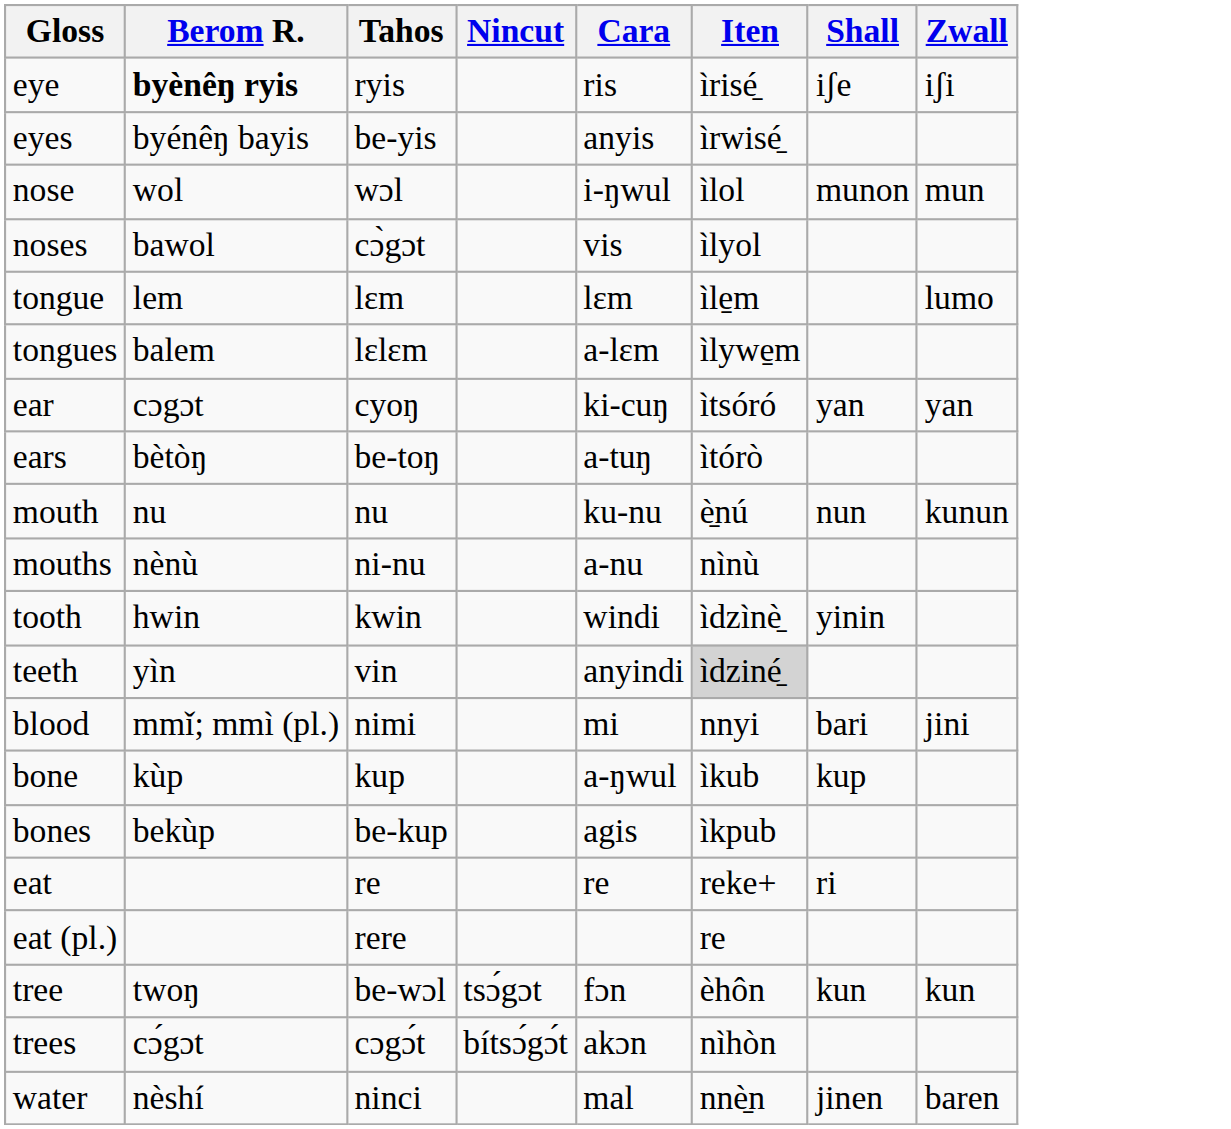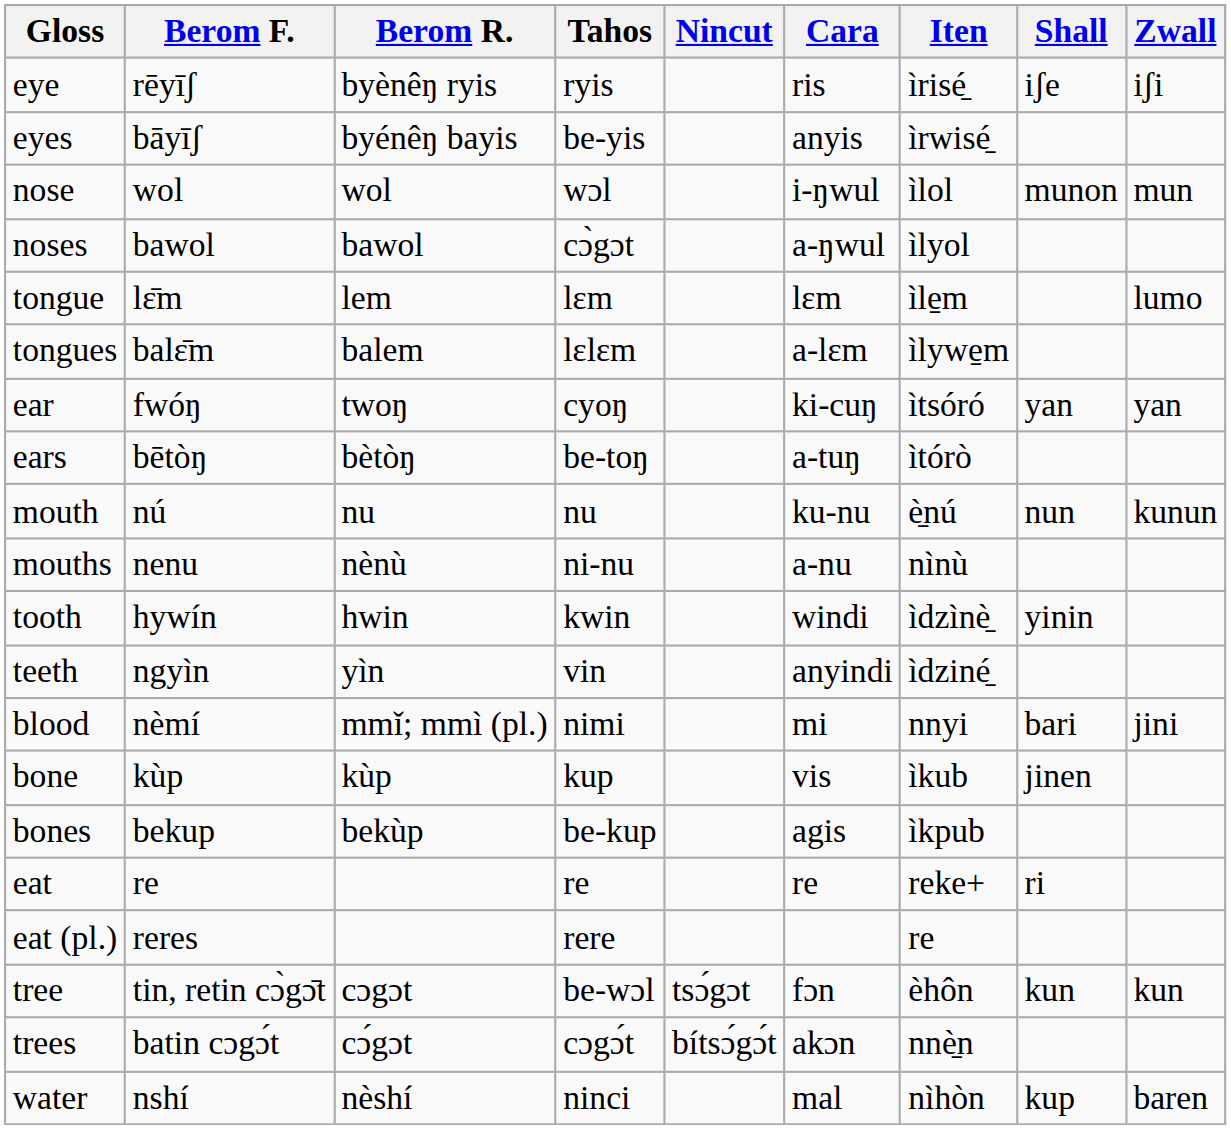+ column: Berom F. | rēyīʃ | bāyīʃ | wol | bawol | lɛ̄m | balɛ̄m | fwóŋ | bētòŋ | nú | nenu | hywín | ngyìn | nèmí | kùp | bekup | re | reres | tin, retin cɔ̀gɔ̄t | batin cɔgɔ́t | nshí
eye | Berom R.: bold -> normal
noses | Cara: vis -> a-ŋwul
ear | Berom R.: cɔgɔt -> twoŋ
teeth | Iten: lightgrey background -> no background
bone | Cara: a-ŋwul -> vis
bone | Shall: kup -> jinen
tree | Berom R.: twoŋ -> cɔgɔt
trees | Iten: nìhòn -> nnè̱n
water | Iten: nnè̱n -> nìhòn
water | Shall: jinen -> kup
